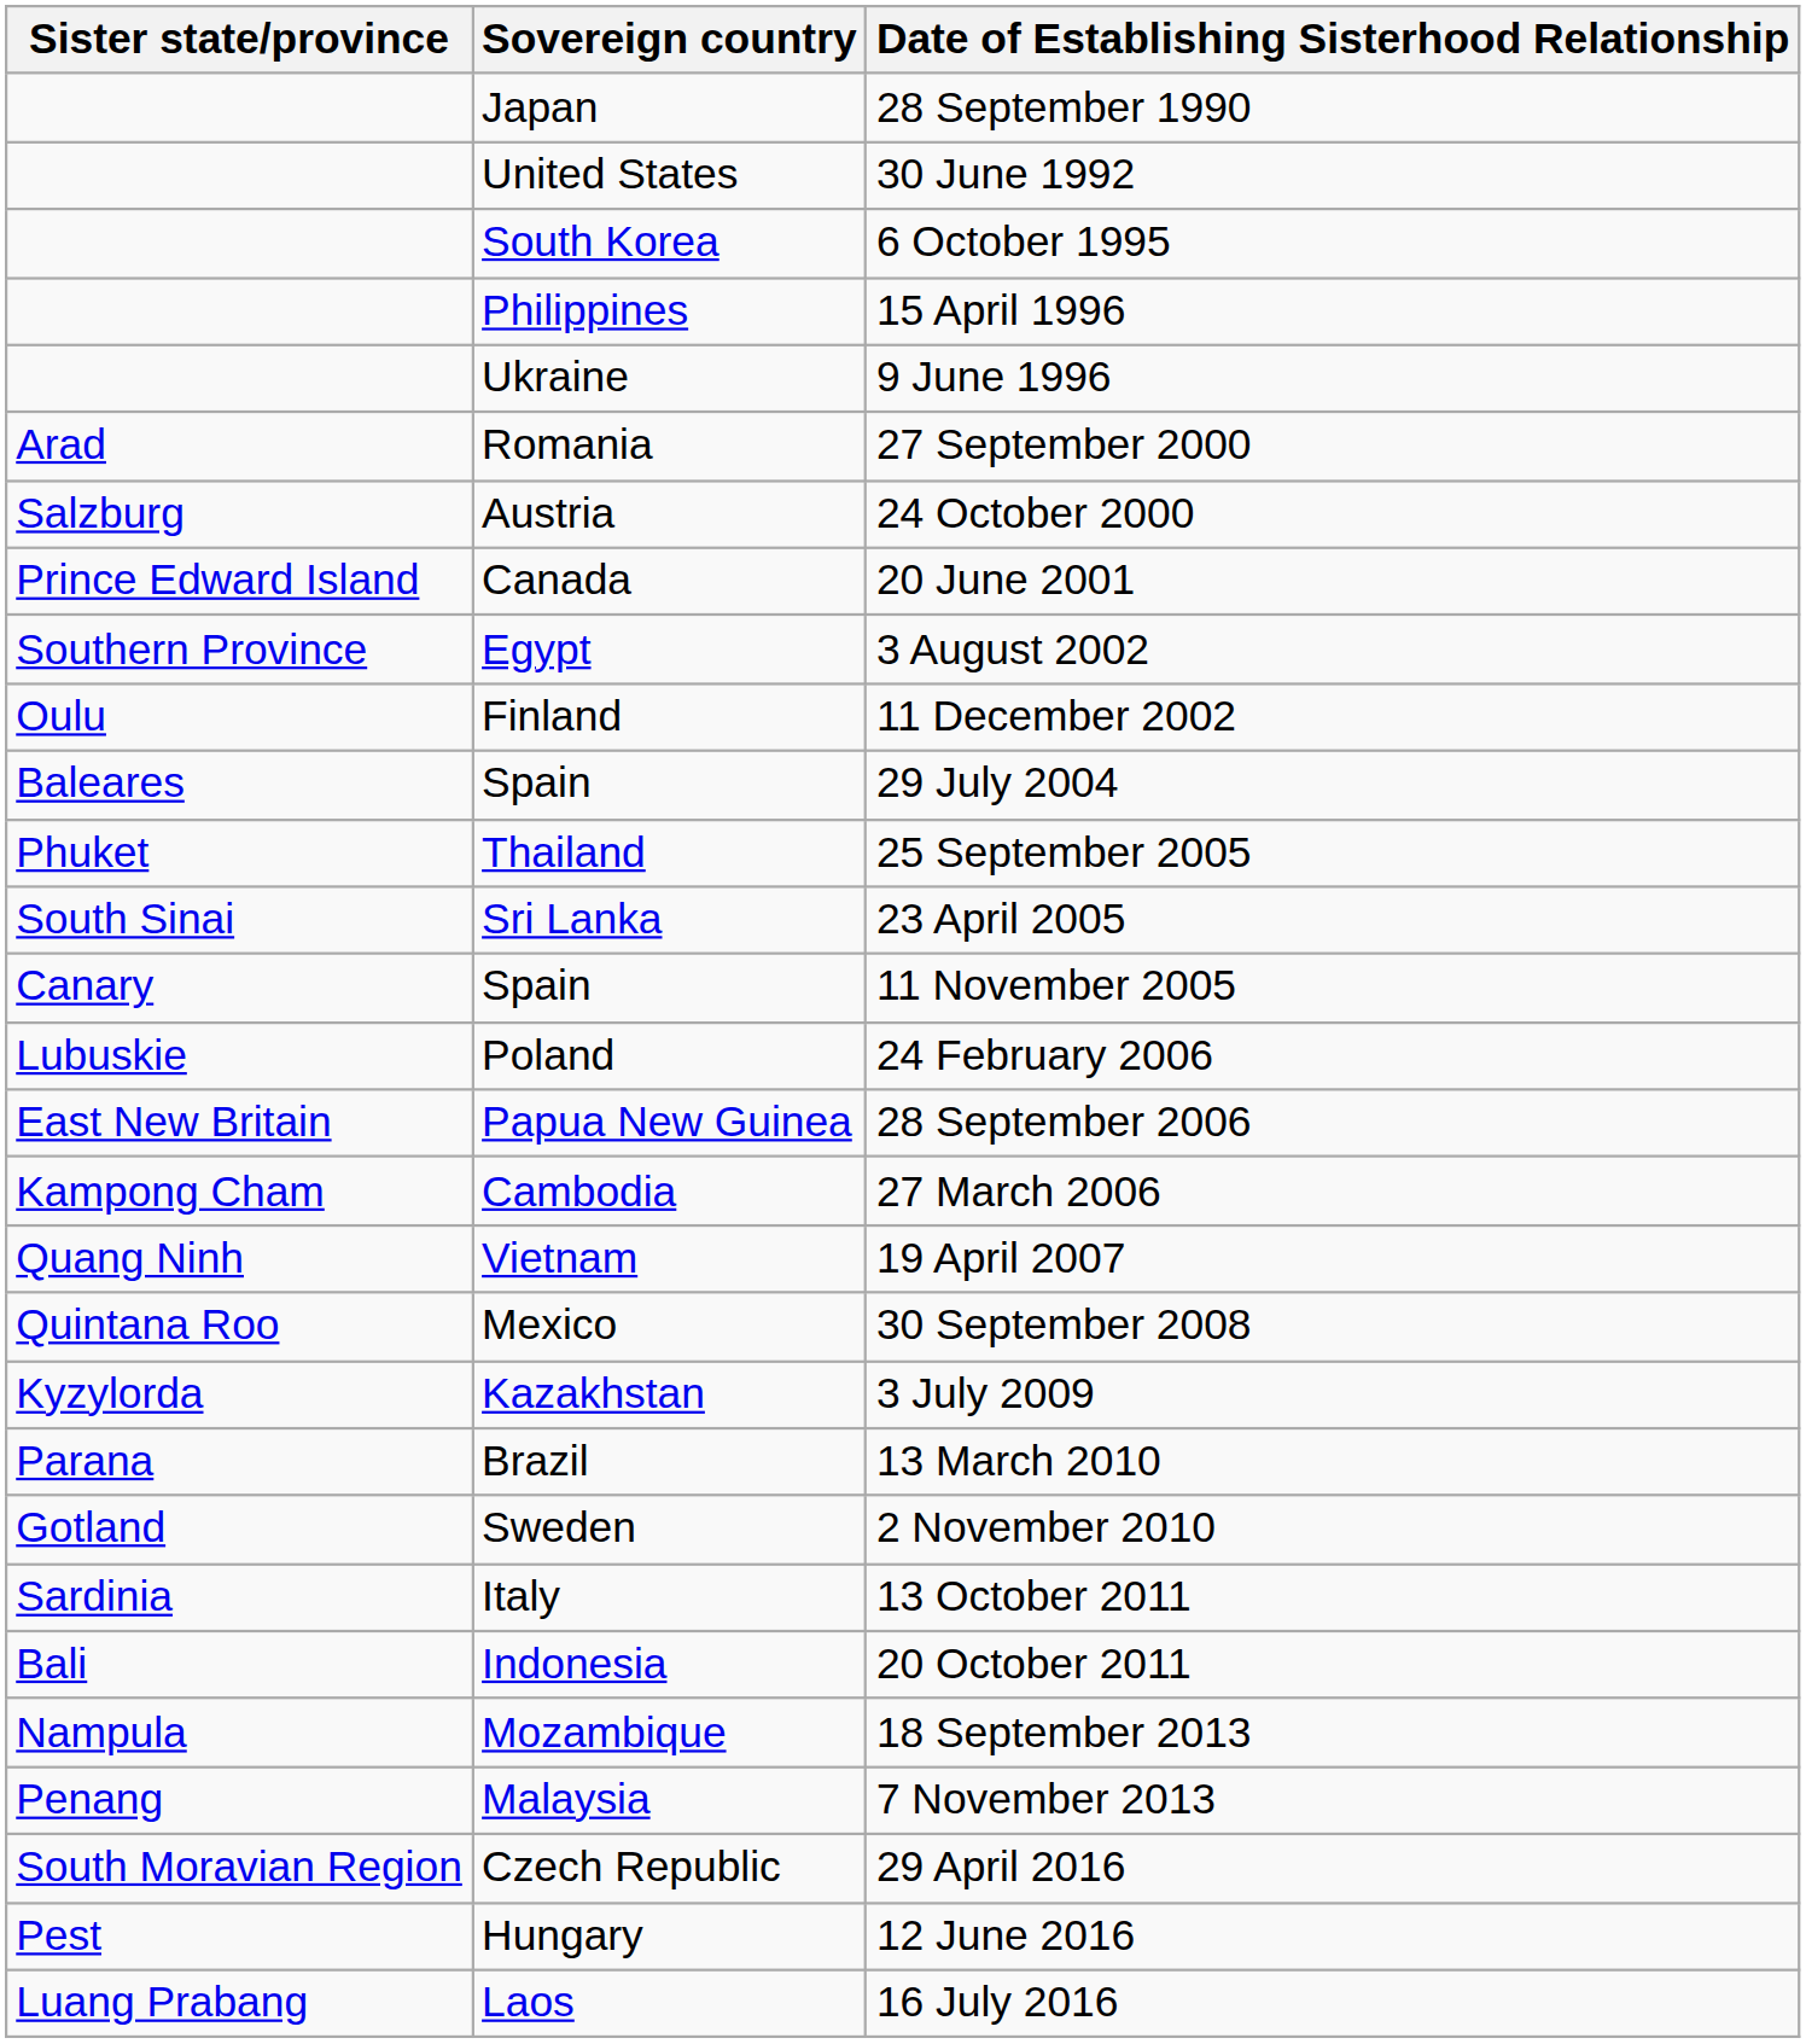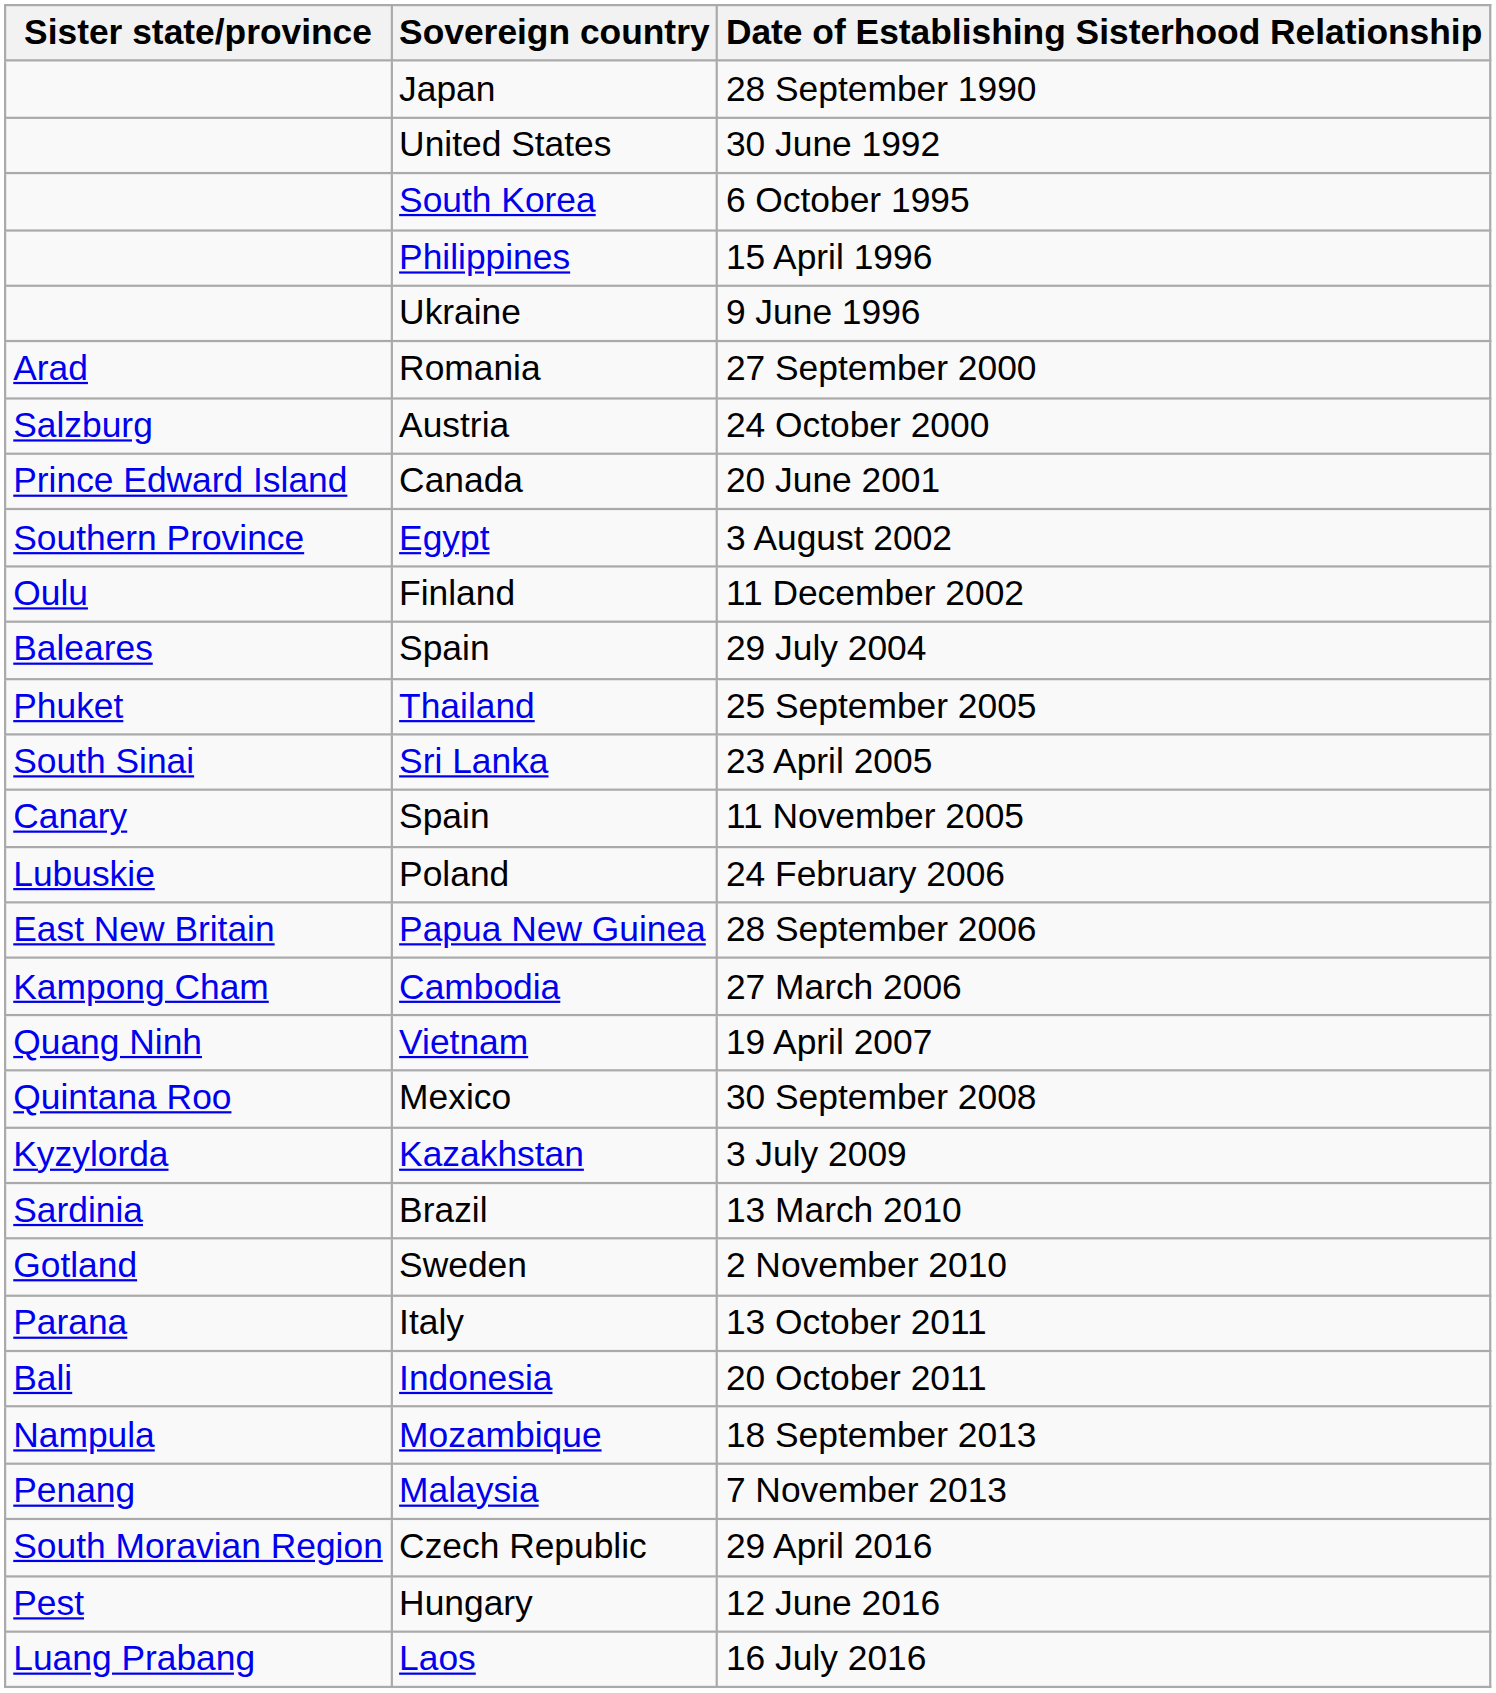13 March 2010 | Sister state/province: Parana -> Sardinia
13 October 2011 | Sister state/province: Sardinia -> Parana
